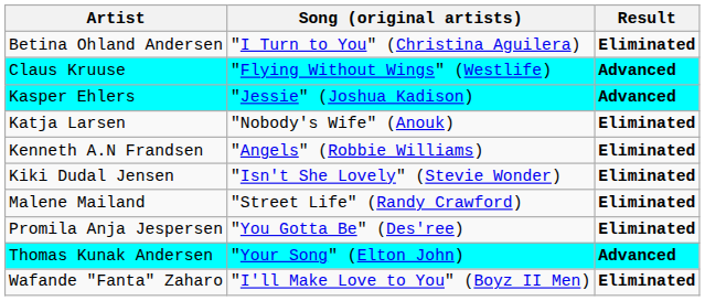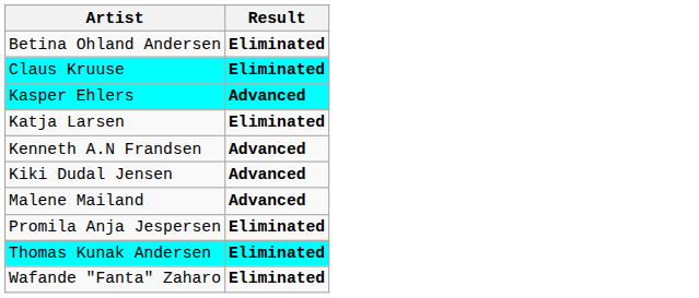- column: Song (original artists) | "I Turn to You" (Christina Aguilera) | "Flying Without Wings" (Westlife) | "Jessie" (Joshua Kadison) | "Nobody's Wife" (Anouk) | "Angels" (Robbie Williams) | "Isn't She Lovely" (Stevie Wonder) | "Street Life" (Randy Crawford) | "You Gotta Be" (Des'ree) | "Your Song" (Elton John) | "I'll Make Love to You" (Boyz II Men)
Claus Kruuse | Result: Advanced -> Eliminated
Kenneth A.N Frandsen | Result: Eliminated -> Advanced
Kiki Dudal Jensen | Result: Eliminated -> Advanced
Malene Mailand | Result: Eliminated -> Advanced
Thomas Kunak Andersen | Result: Advanced -> Eliminated
